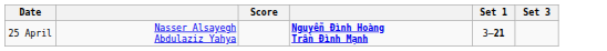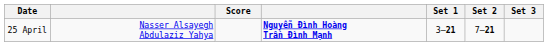+ column: Set 2 | 7–21
